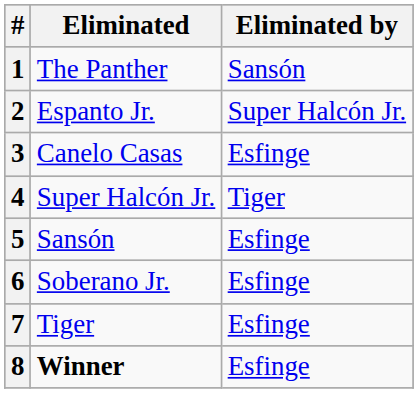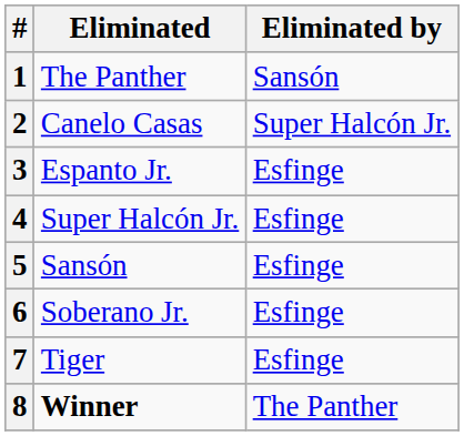2 | Eliminated: Espanto Jr. -> Canelo Casas
3 | Eliminated: Canelo Casas -> Espanto Jr.
4 | Eliminated by: Tiger -> Esfinge
8 | Eliminated by: Esfinge -> The Panther
